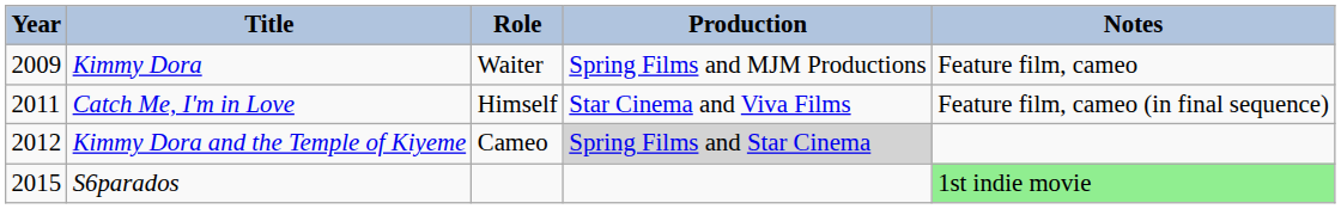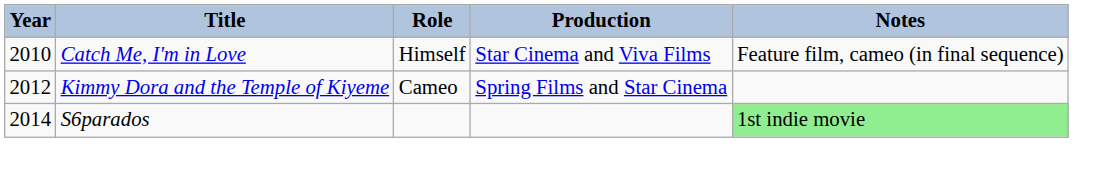- row: 2009 | Kimmy Dora | Waiter | Spring Films and MJM Productions | Feature film, cameo
Catch Me, I'm in Love | Year: 2011 -> 2010
Kimmy Dora and the Temple of Kiyeme | Production: lightgrey background -> no background
S6parados | Year: 2015 -> 2014
